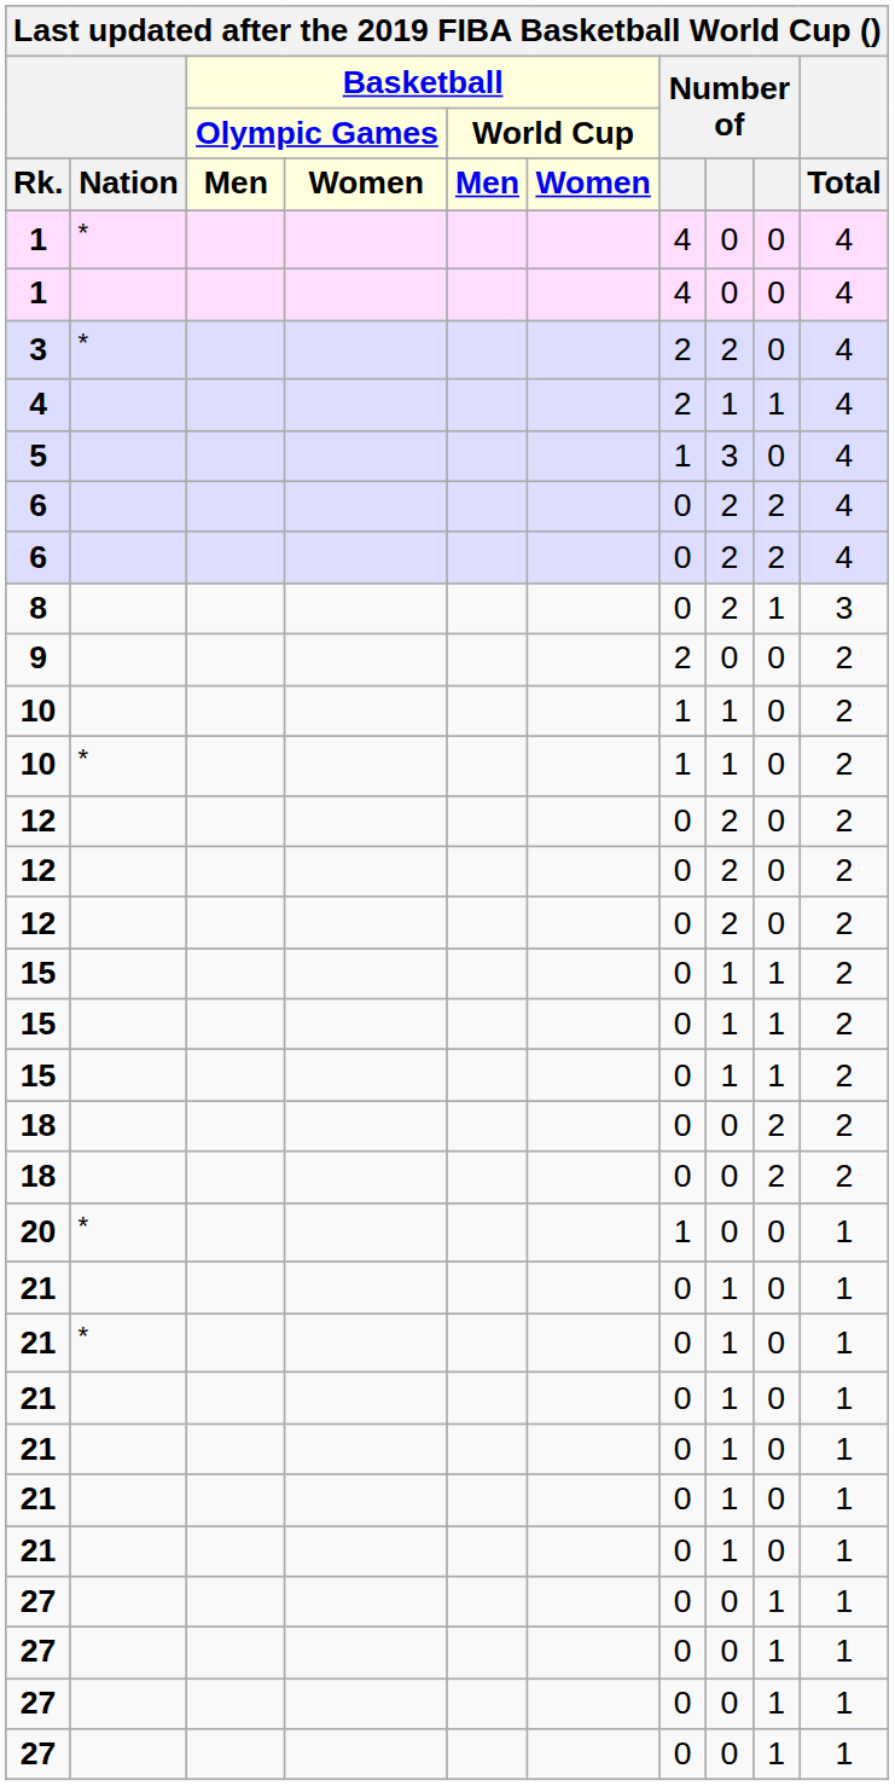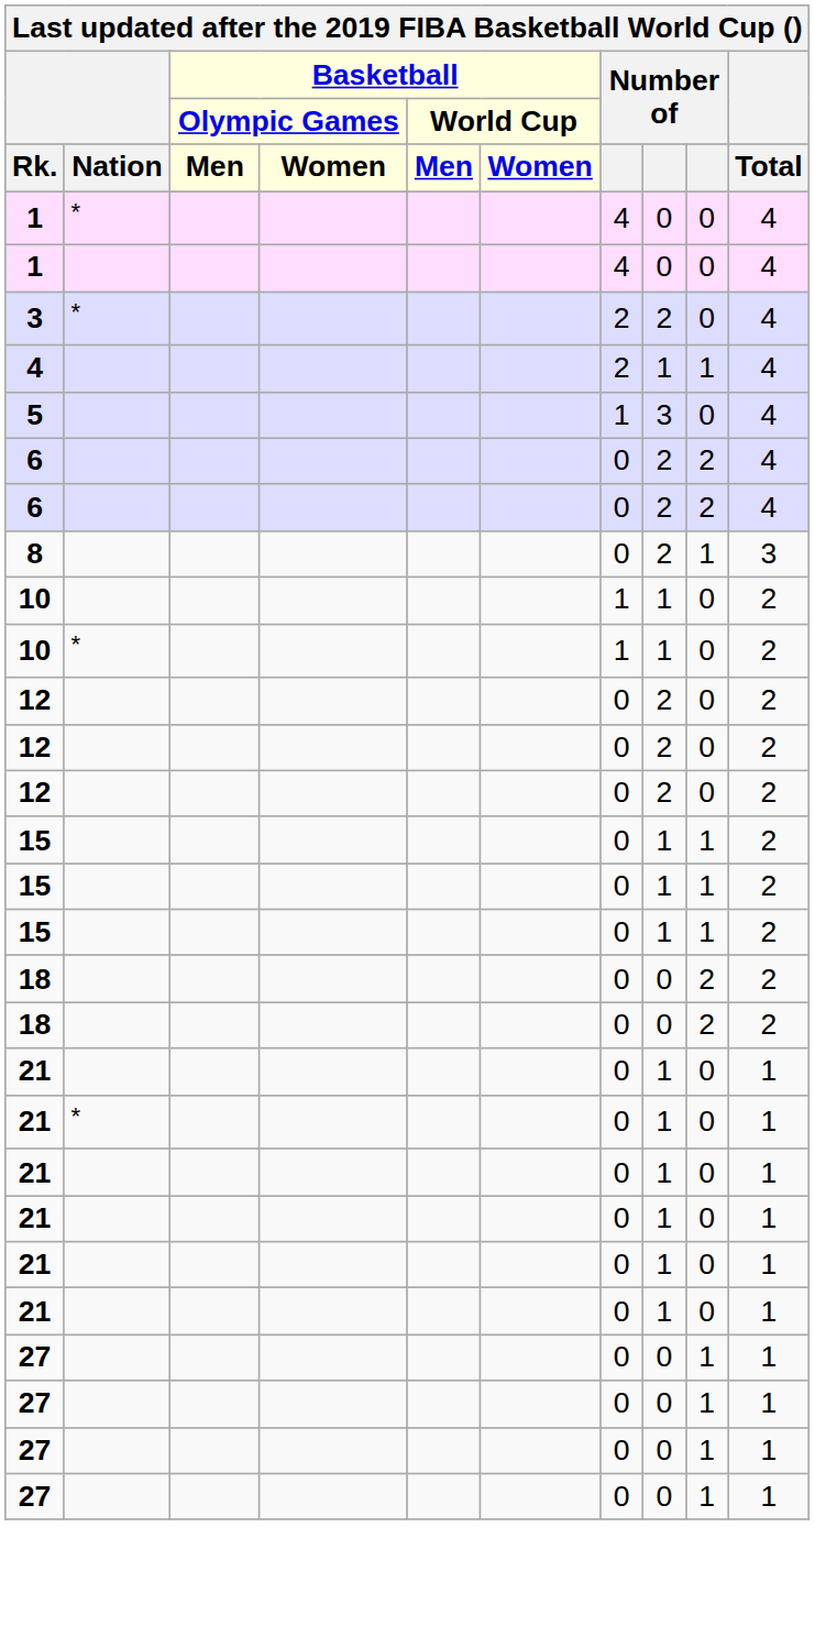- row: 9 | 2 | 0 | 0 | 2
- row: 20 | * | 1 | 0 | 0 | 1
